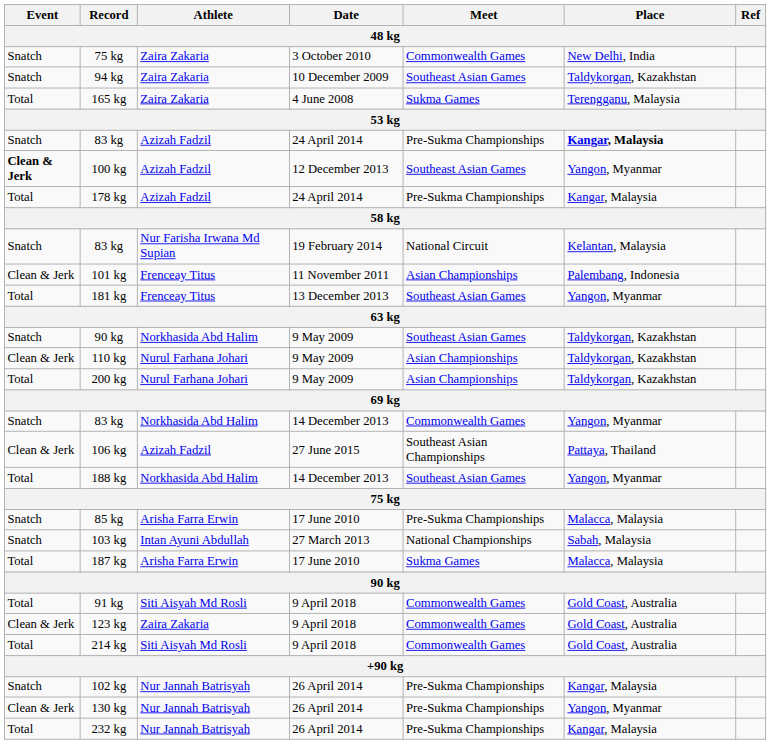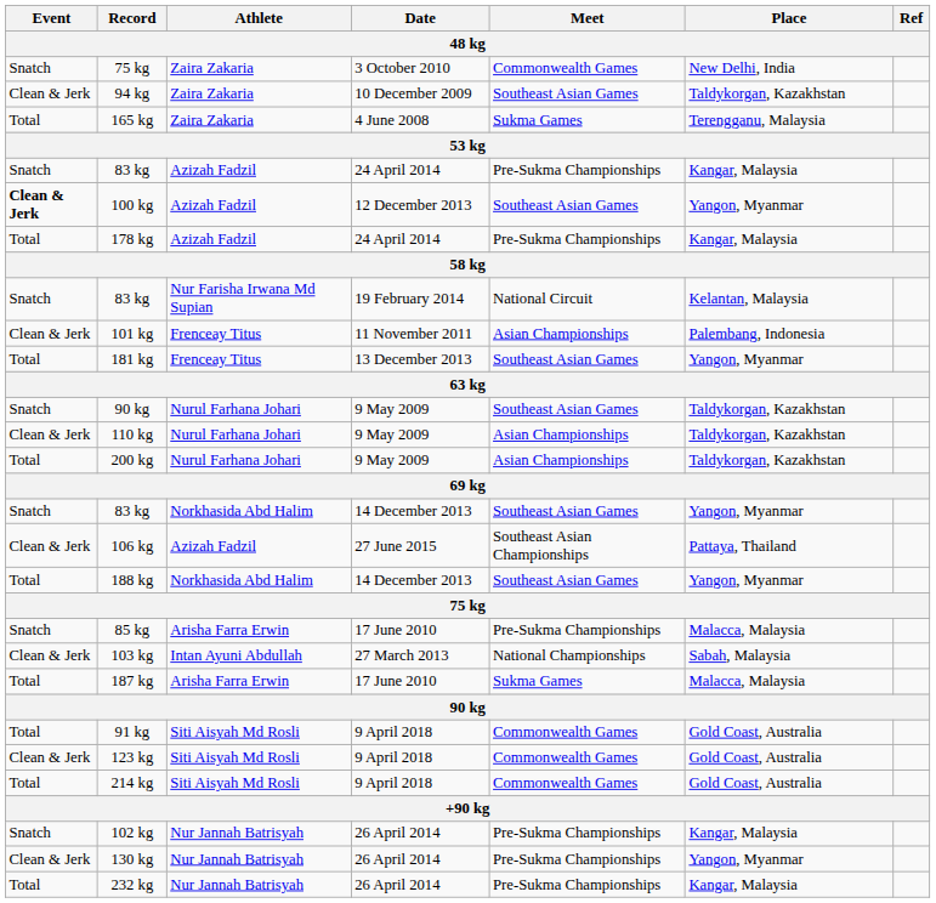94 kg | Event: Snatch -> Clean & Jerk
83 kg / 24 April 2014 | Place: bold -> normal
90 kg / 9 May 2009 | Athlete: Norkhasida Abd Halim -> Nurul Farhana Johari
83 kg / 14 December 2013 | Meet: Commonwealth Games -> Southeast Asian Games
103 kg | Event: Snatch -> Clean & Jerk
123 kg | Athlete: Zaira Zakaria -> Siti Aisyah Md Rosli
